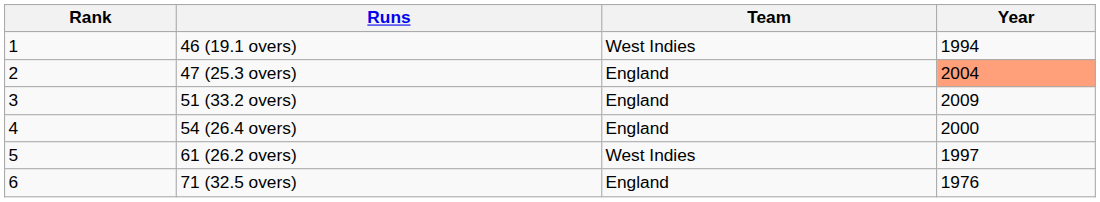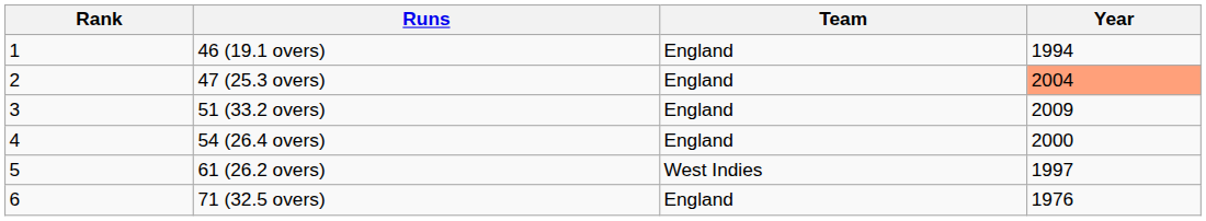46 (19.1 overs) | Team: West Indies -> England
